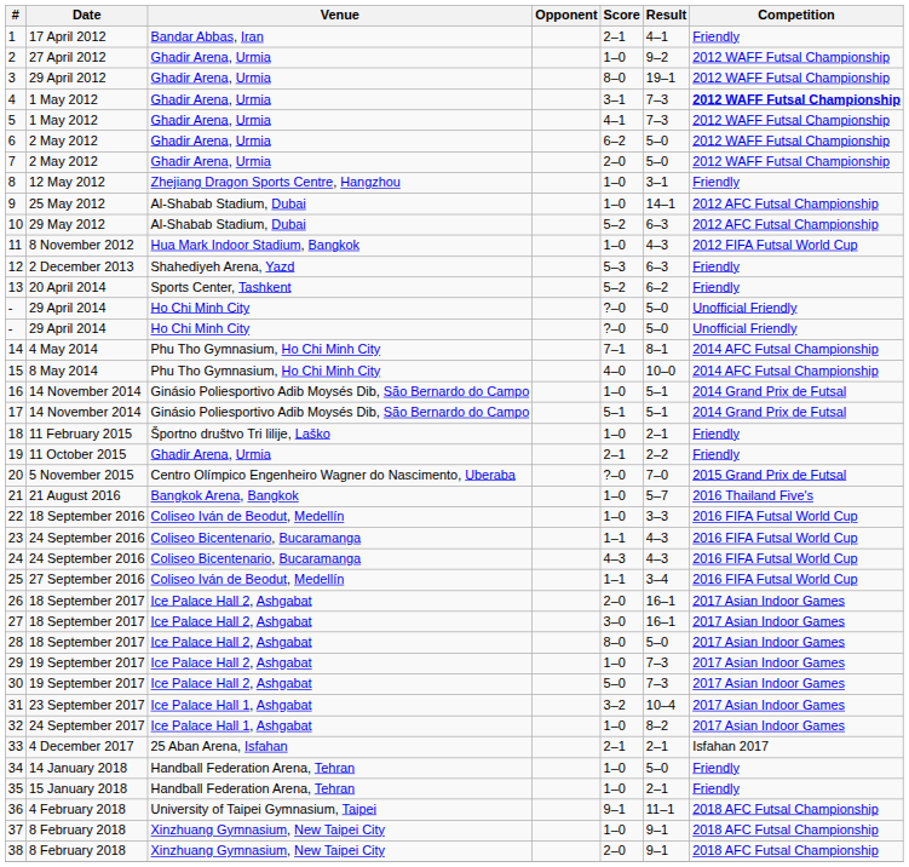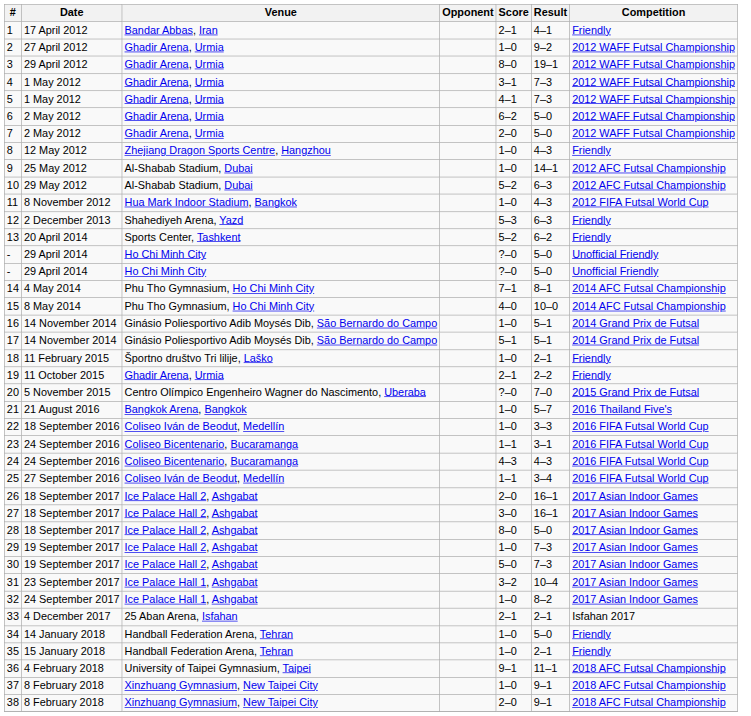4 | Competition: bold -> normal
8 | Result: 3–1 -> 4–3
23 | Result: 4–3 -> 3–1
